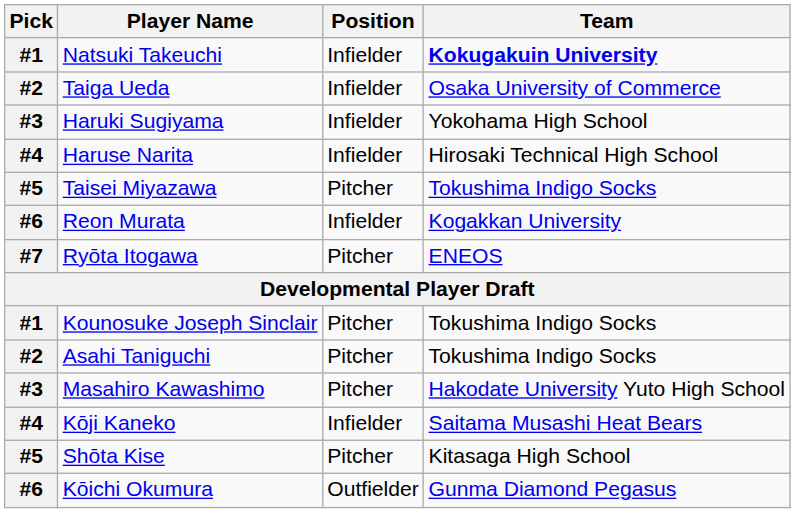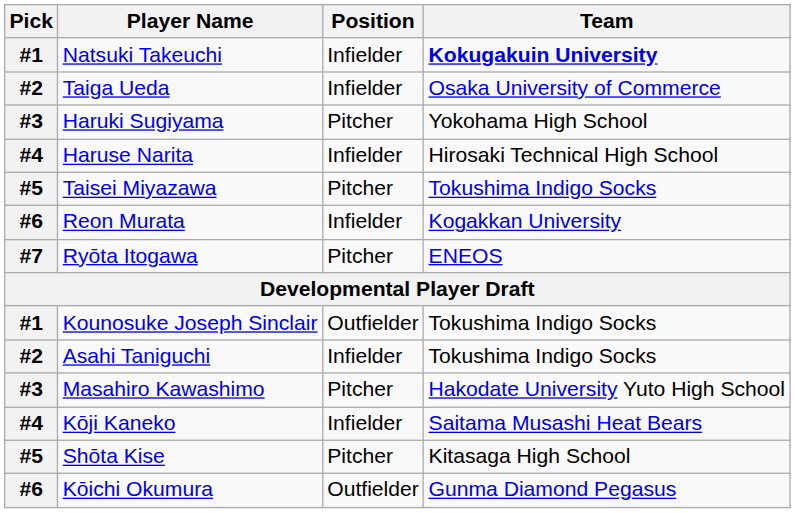Haruki Sugiyama | Position: Infielder -> Pitcher
Kounosuke Joseph Sinclair | Position: Pitcher -> Outfielder
Asahi Taniguchi | Position: Pitcher -> Infielder
